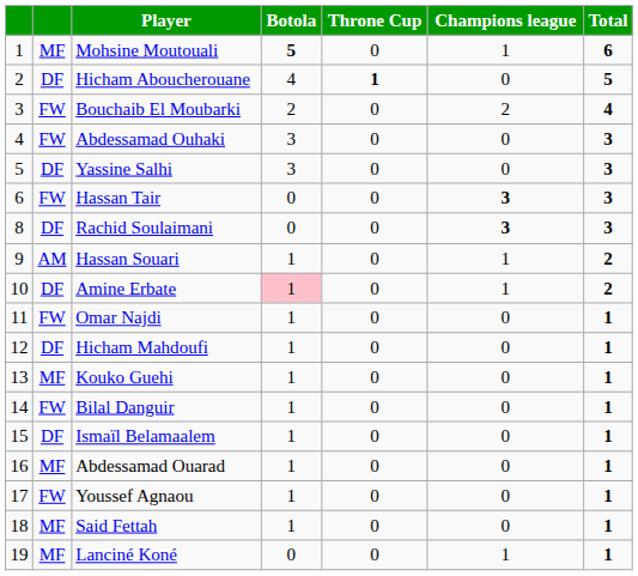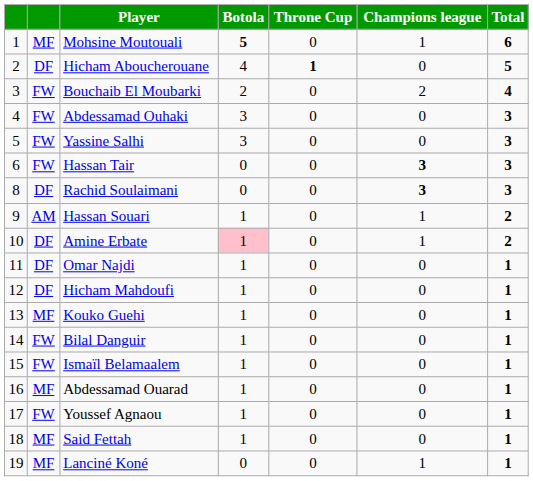Yassine Salhi | column 2: DF -> FW
Omar Najdi | column 2: FW -> DF
Ismaïl Belamaalem | column 2: DF -> FW
